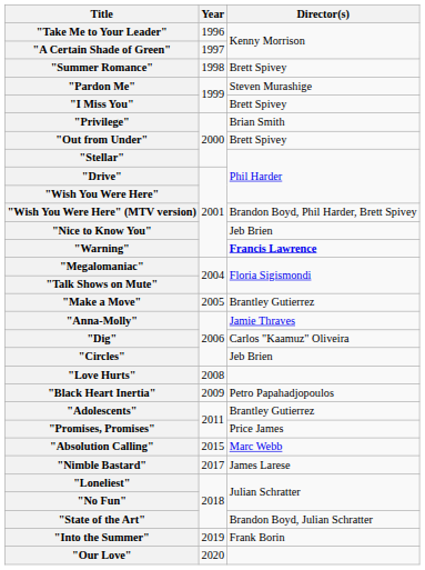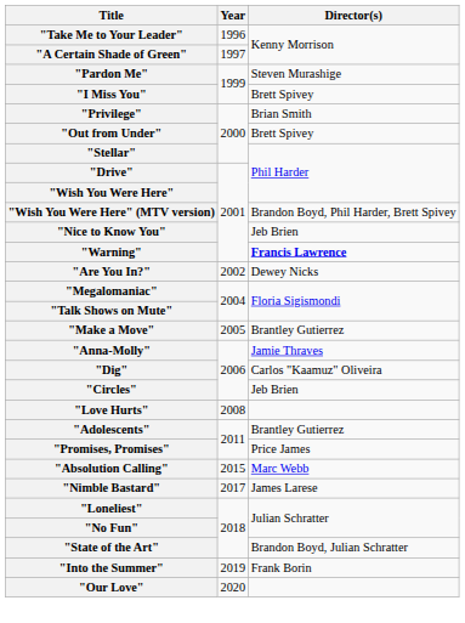- row: "Summer Romance" | 1998 | Brett Spivey
+ row: "Are You In?" | 2002 | Dewey Nicks
- row: "Black Heart Inertia" | 2009 | Petro Papahadjopoulos
